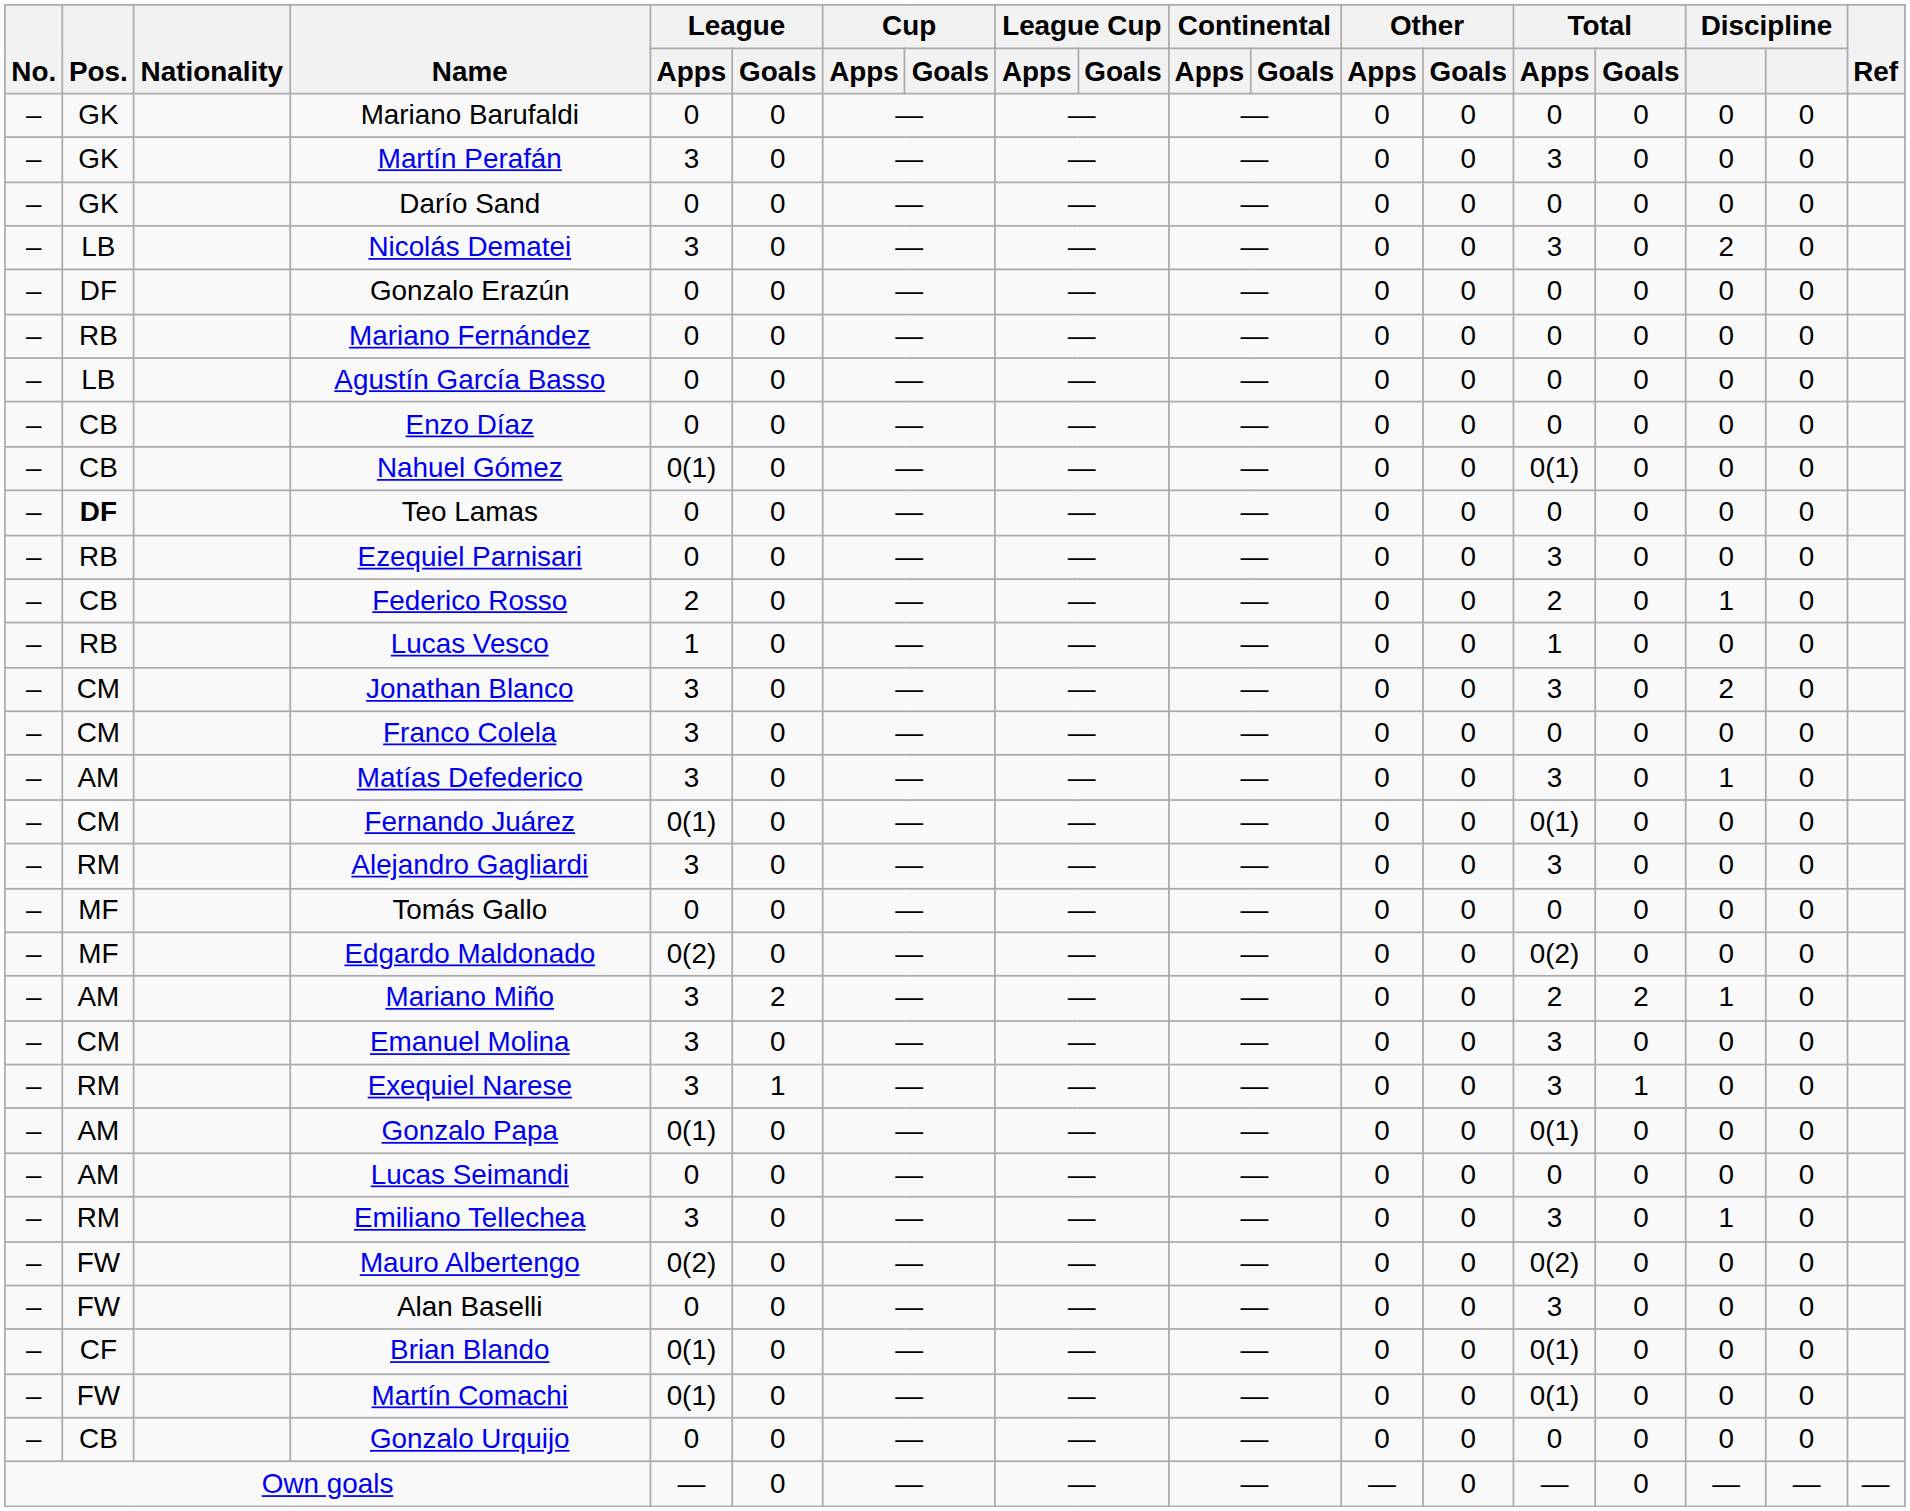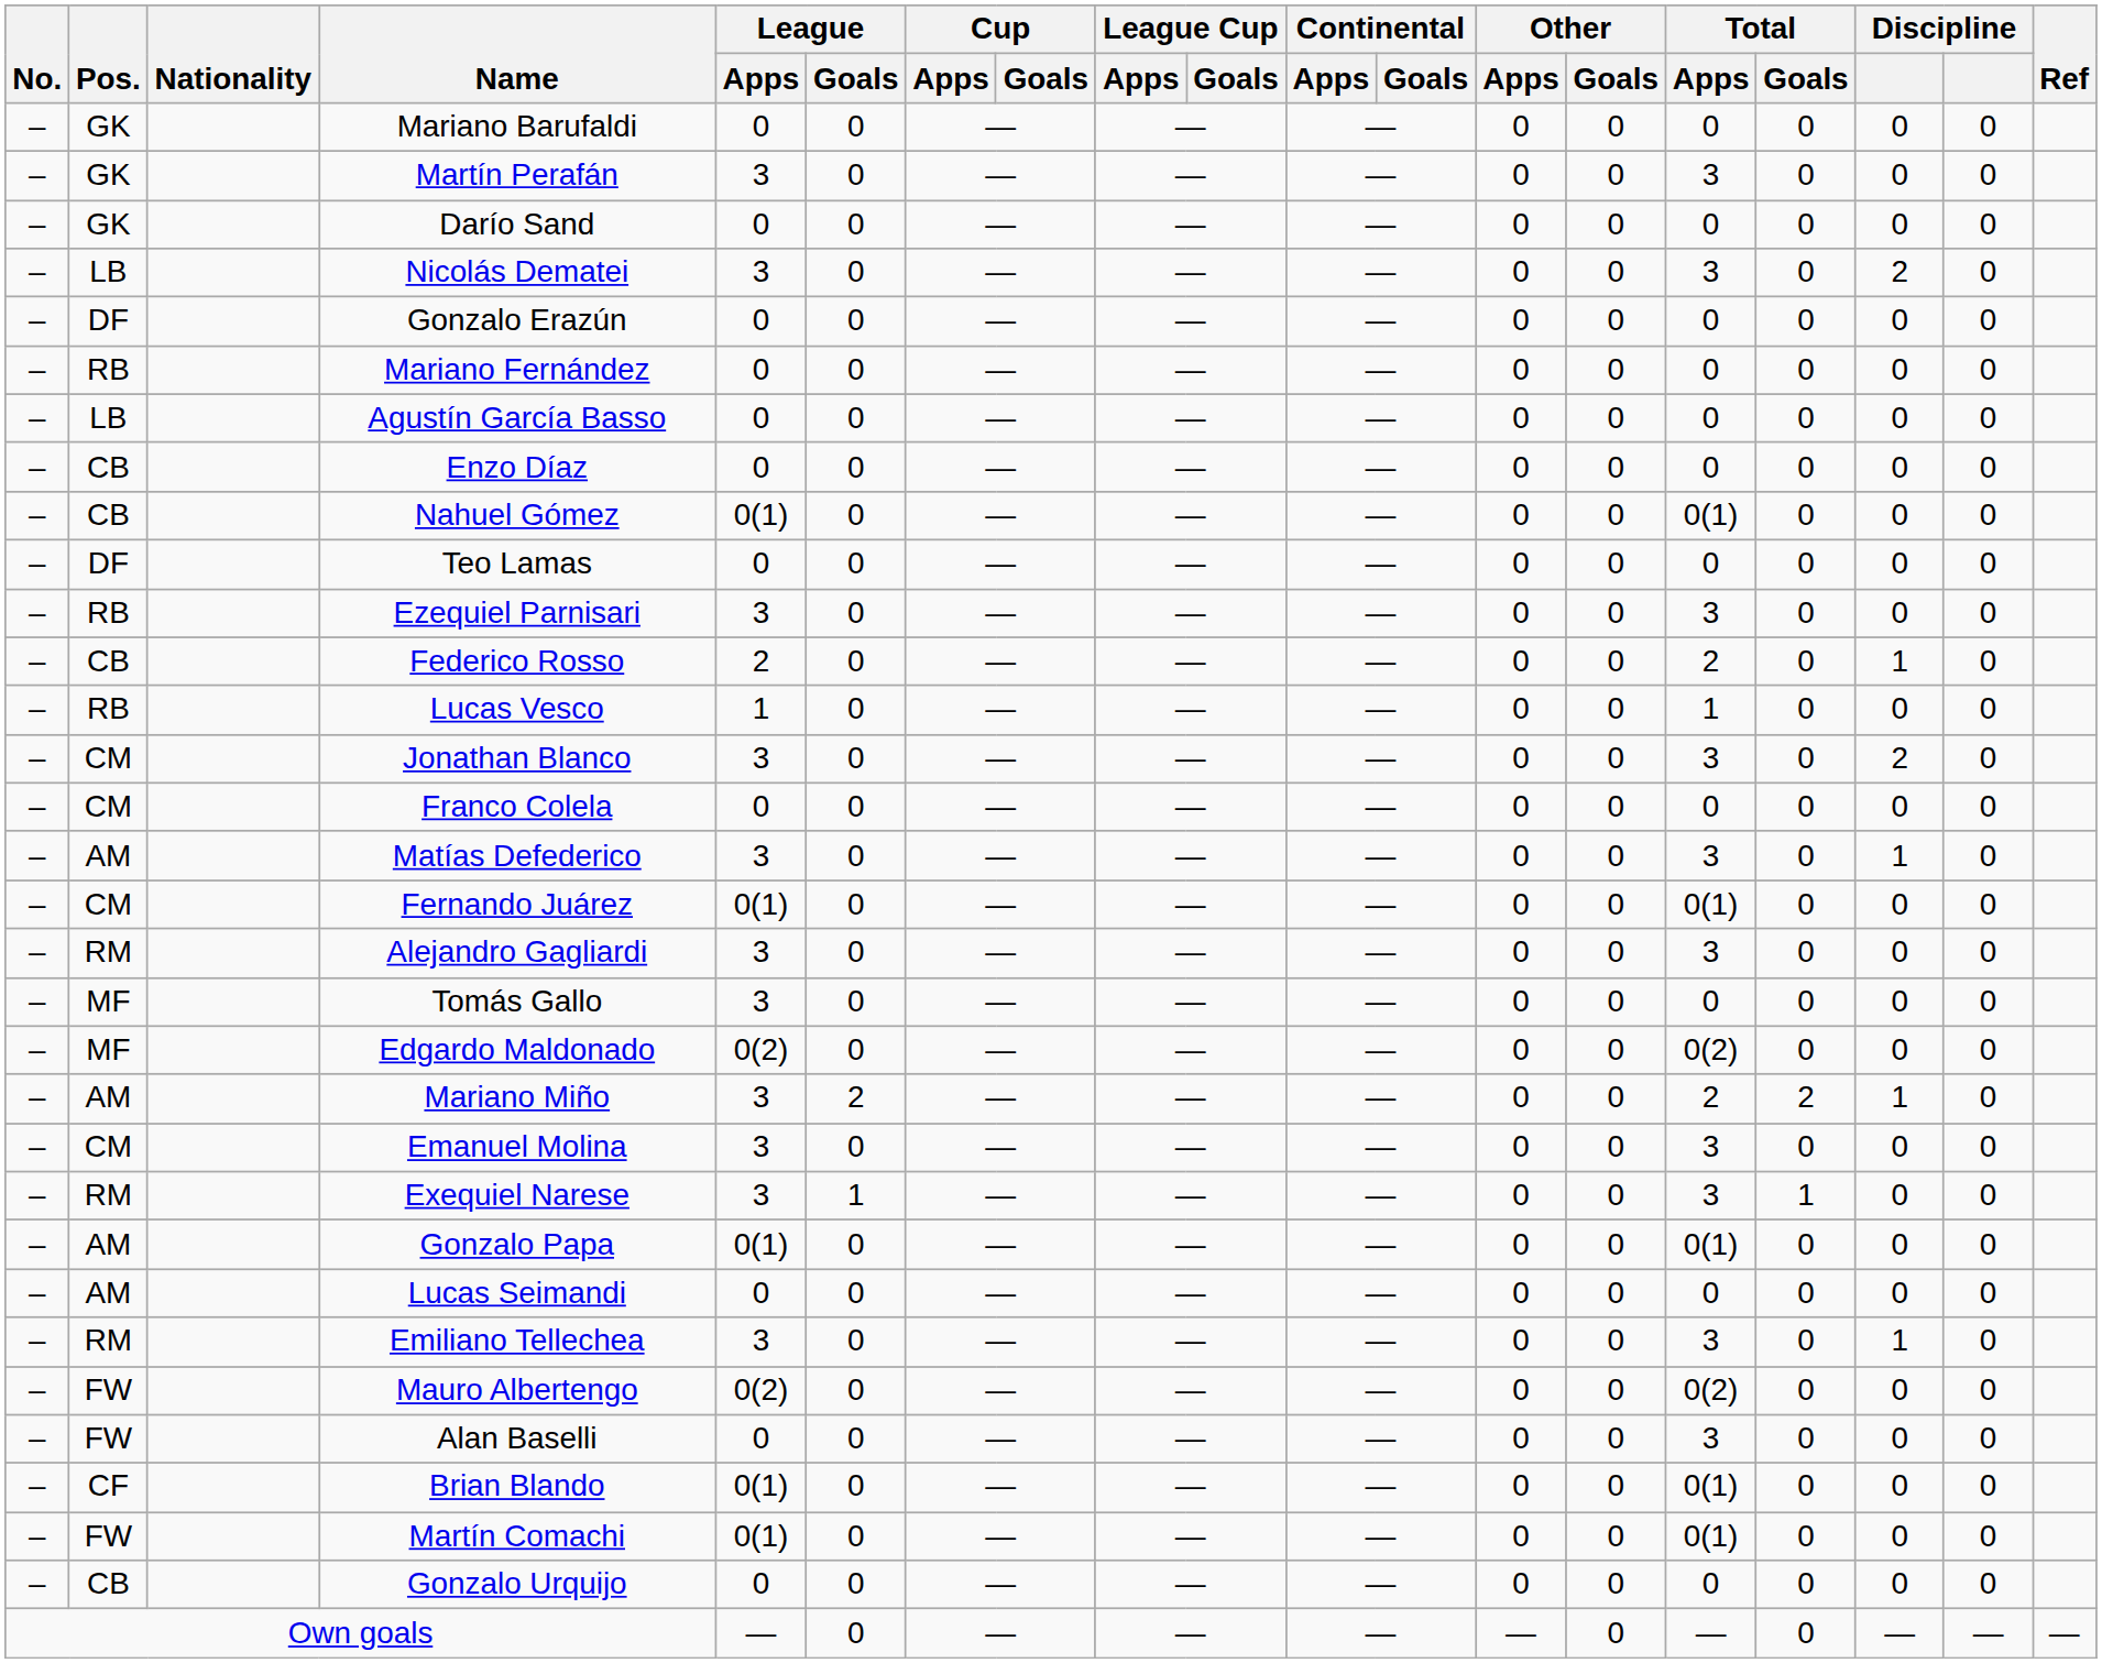Teo Lamas | Pos.: bold -> normal
Ezequiel Parnisari | League / Apps: 0 -> 3
Franco Colela | League / Apps: 3 -> 0
Tomás Gallo | League / Apps: 0 -> 3
